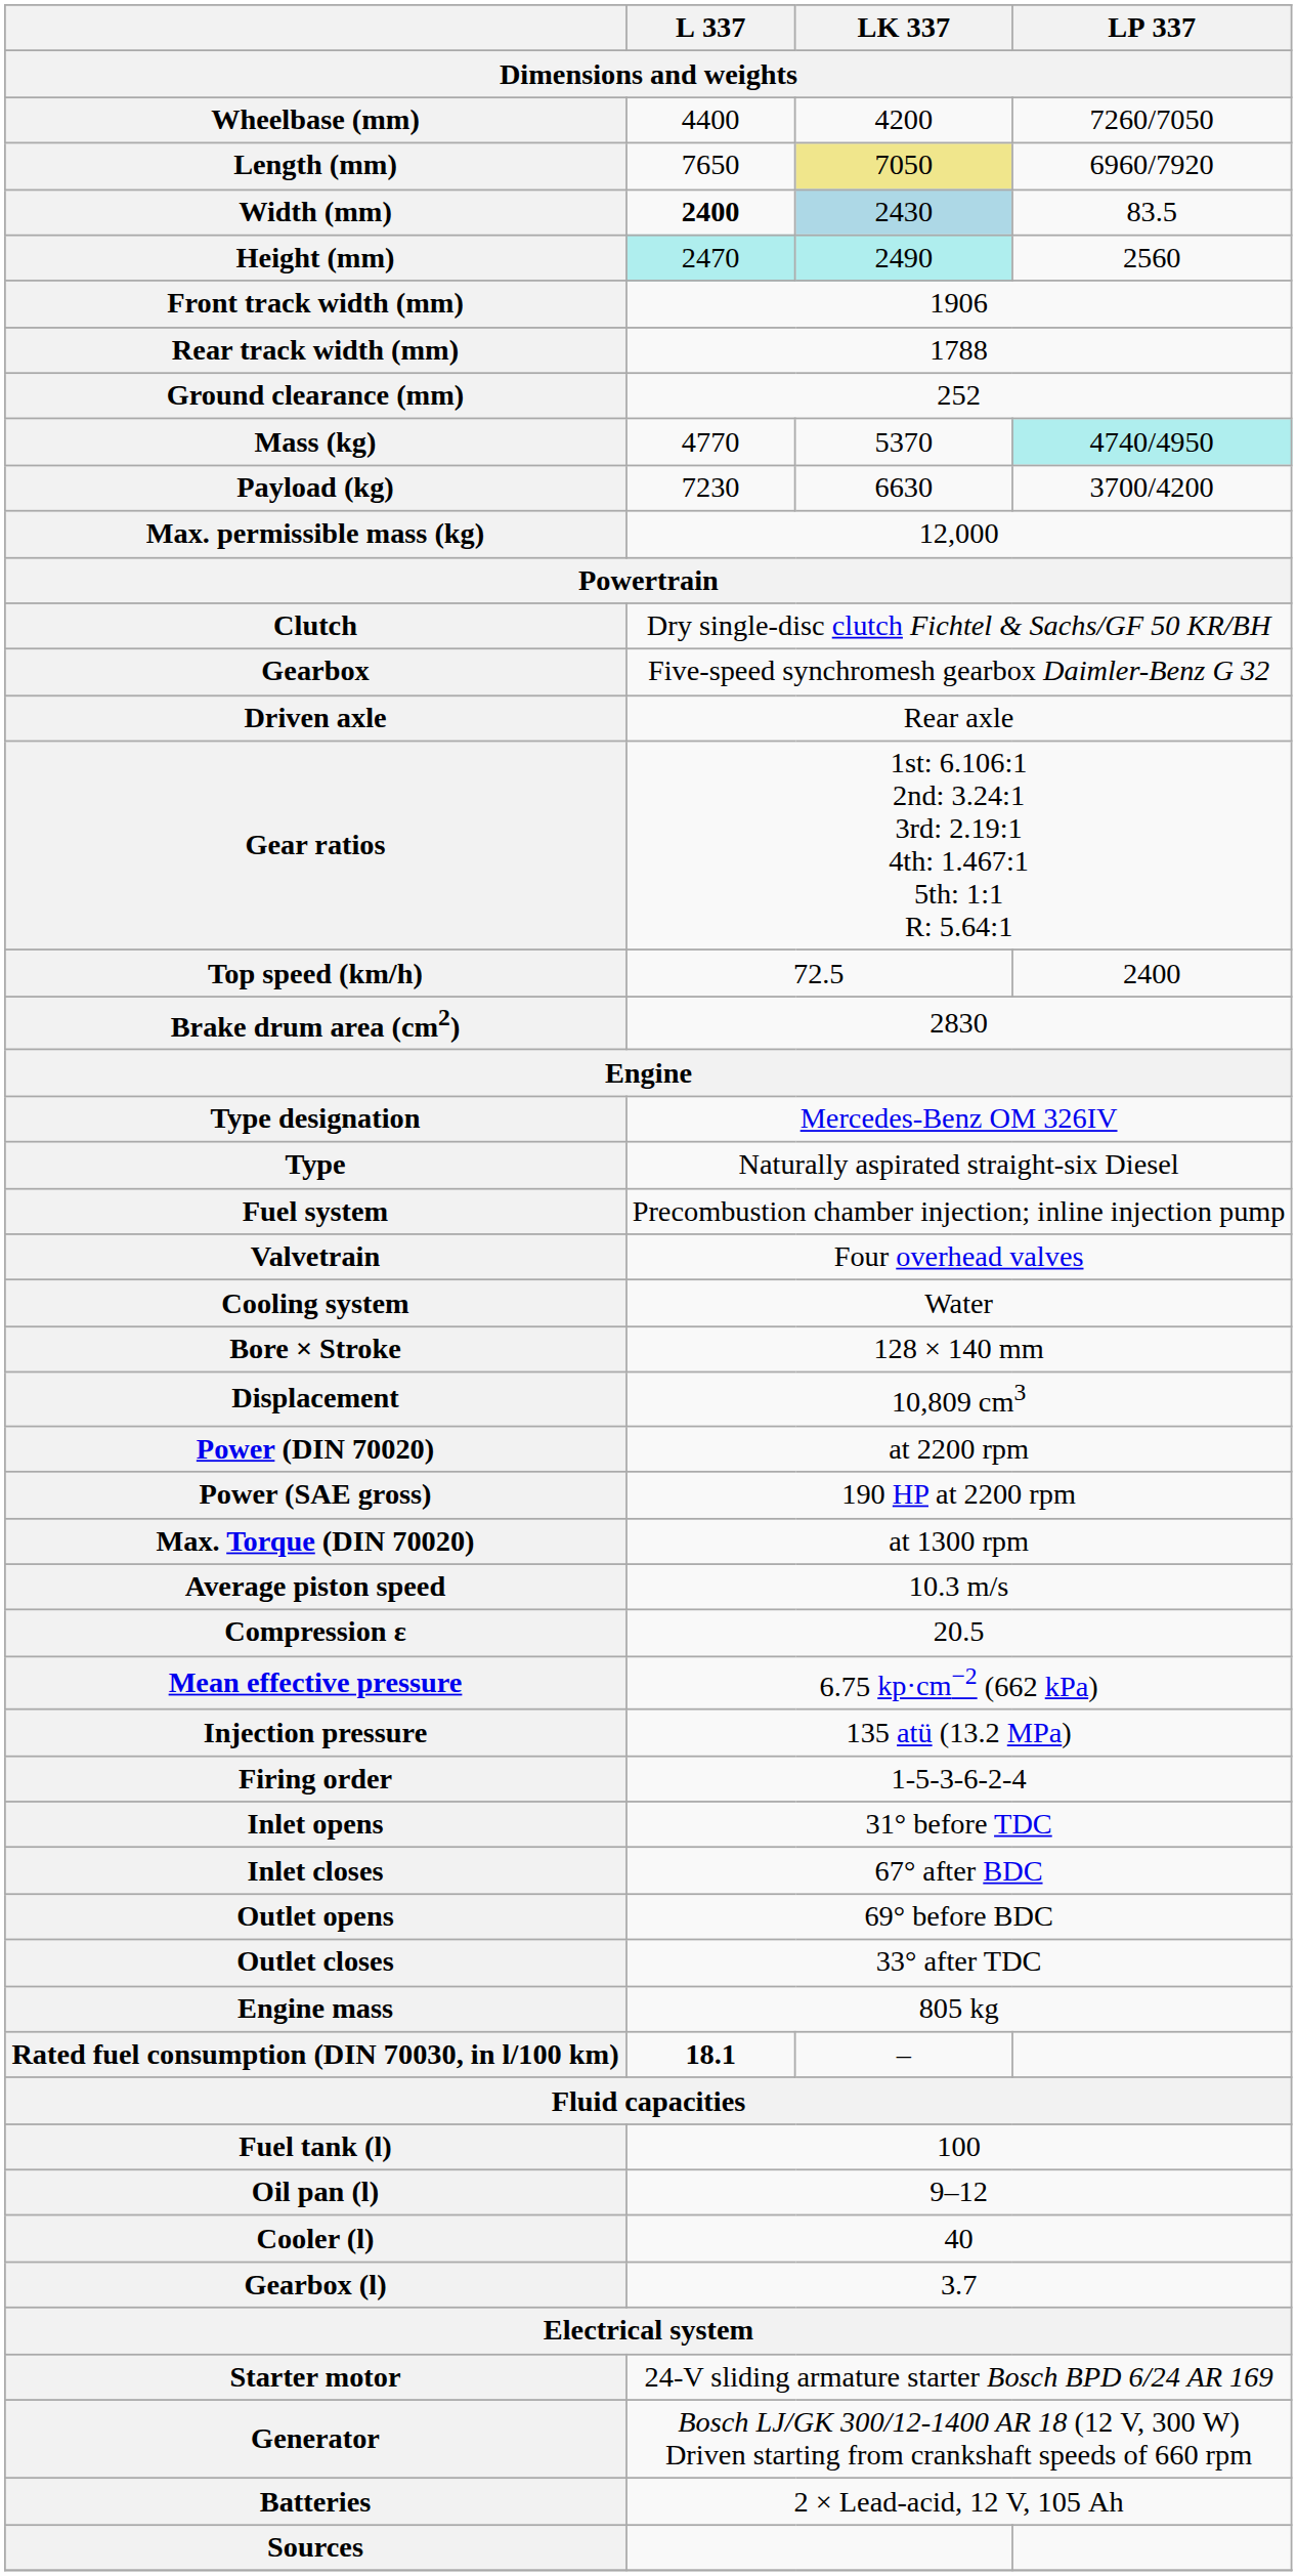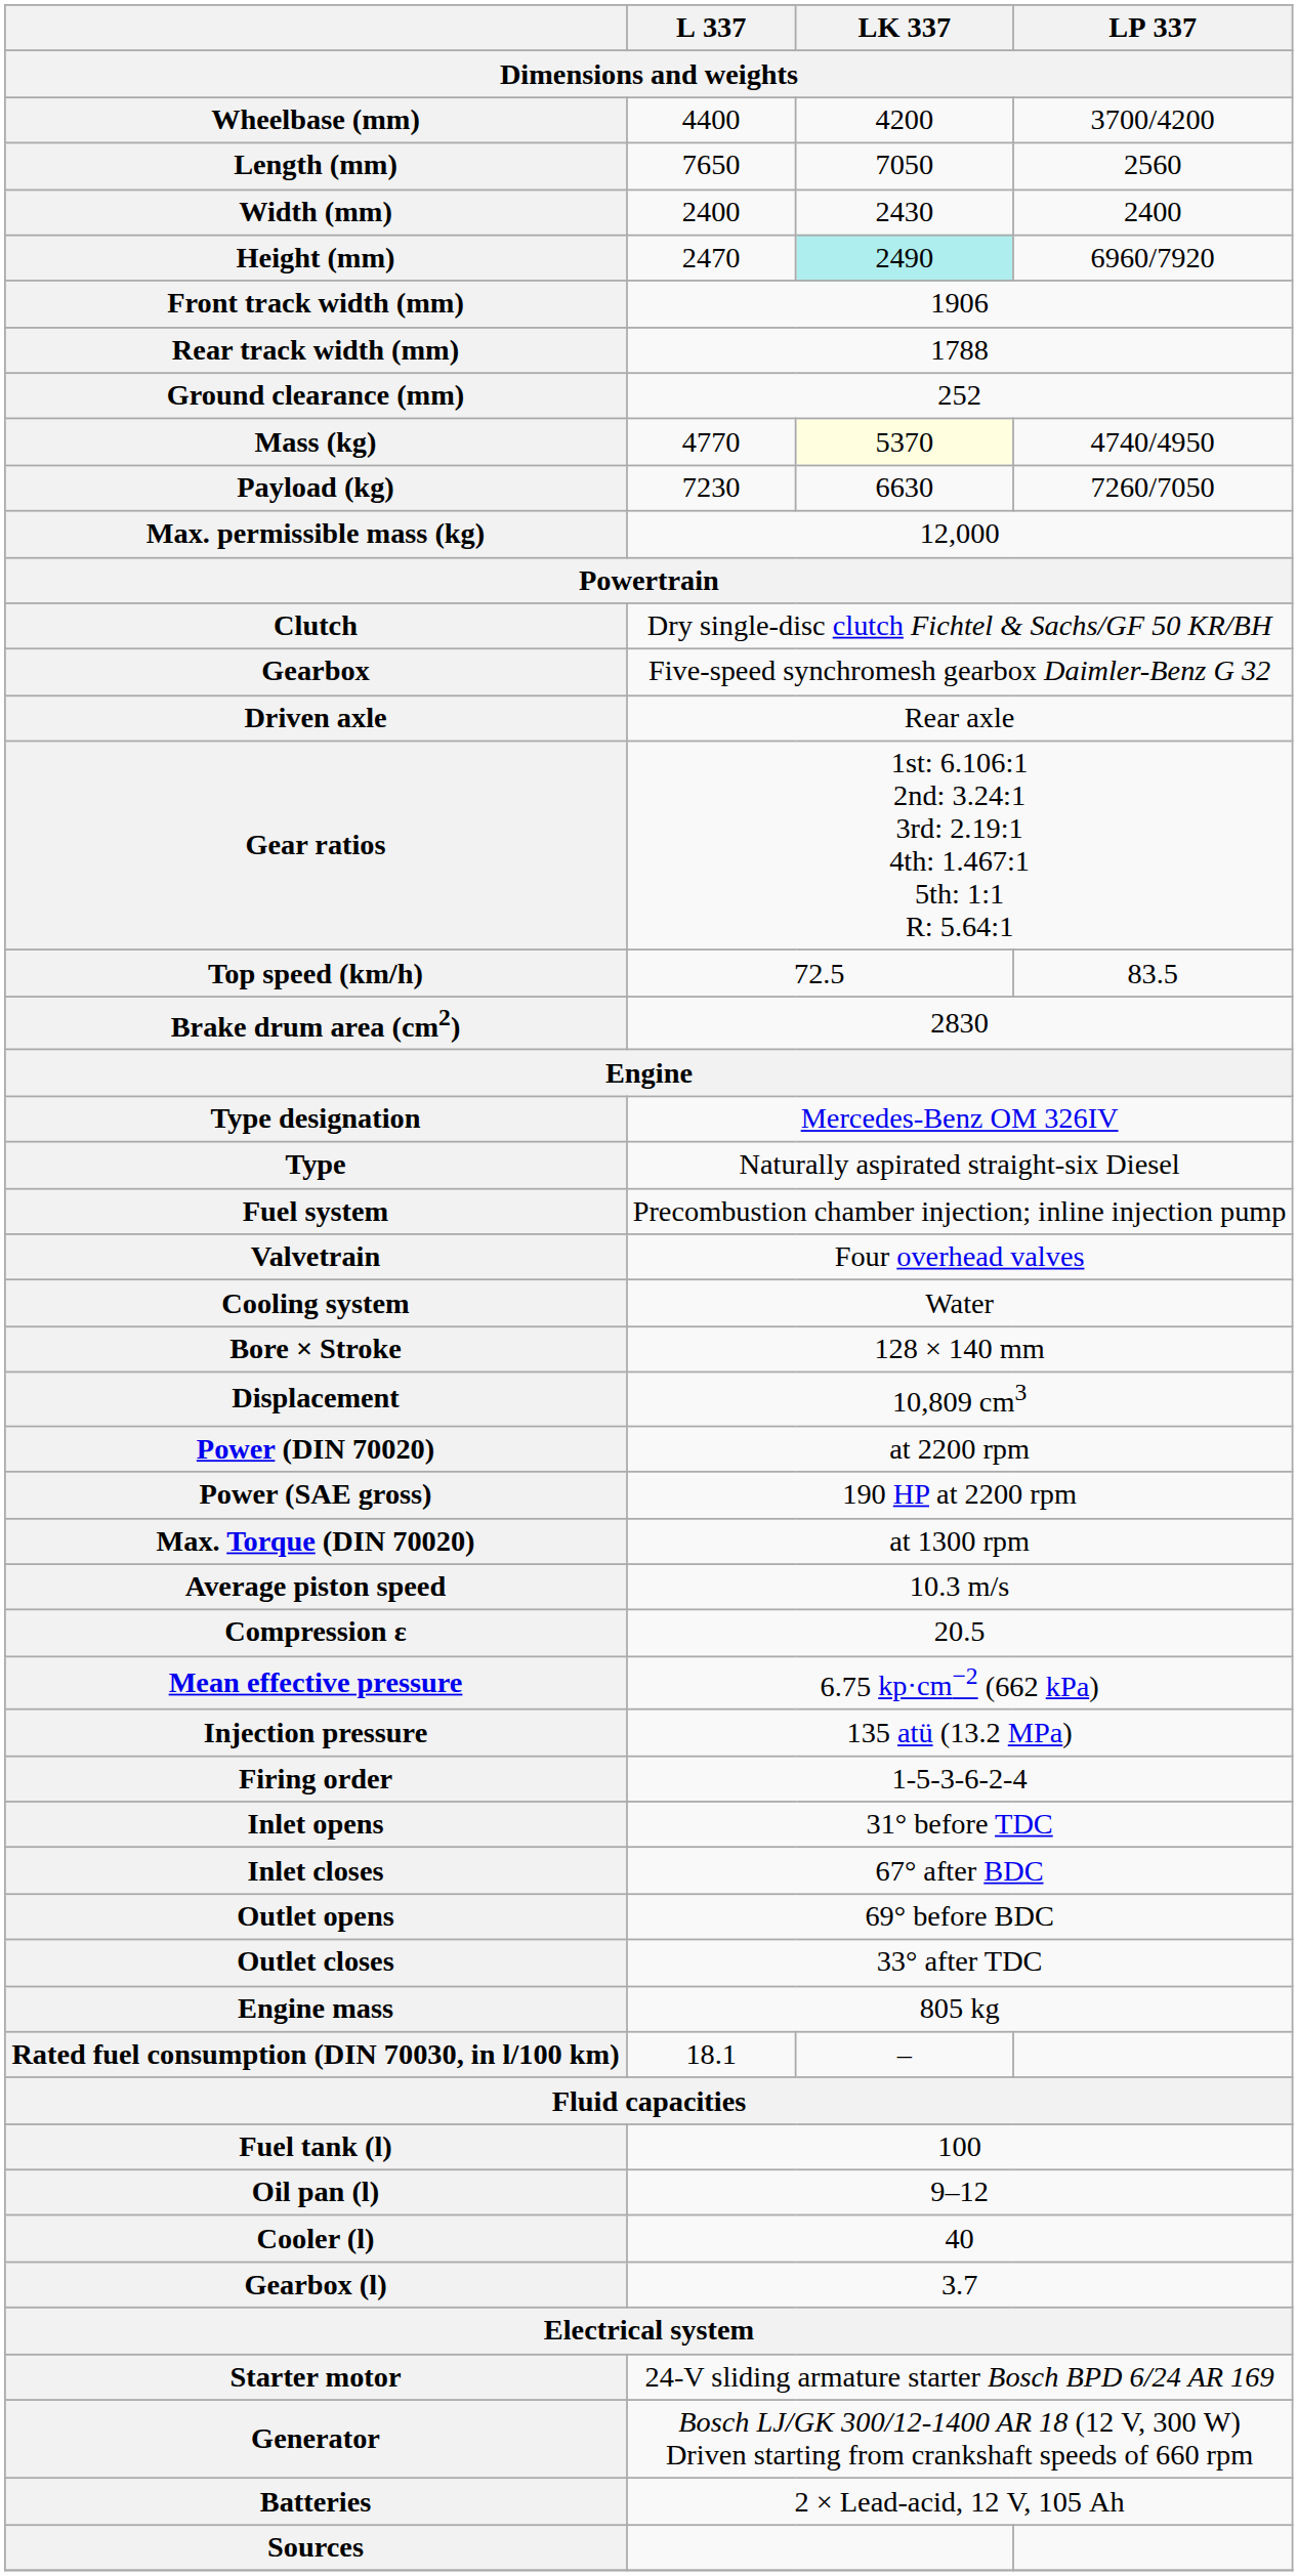Wheelbase (mm) | LP 337: 7260/7050 -> 3700/4200
Length (mm) | LK 337: khaki background -> no background
Length (mm) | LP 337: 6960/7920 -> 2560
Width (mm) | L 337: bold -> normal
Width (mm) | LK 337: lightblue background -> no background
Width (mm) | LP 337: 83.5 -> 2400
Height (mm) | L 337: paleturquoise background -> no background
Height (mm) | LP 337: 2560 -> 6960/7920
Mass (kg) | LK 337: no background -> lightyellow background
Mass (kg) | LP 337: paleturquoise background -> no background
Payload (kg) | LP 337: 3700/4200 -> 7260/7050
Top speed (km/h) | LP 337: 2400 -> 83.5
Rated fuel consumption (DIN 70030, in l/100 km) | L 337: bold -> normal
